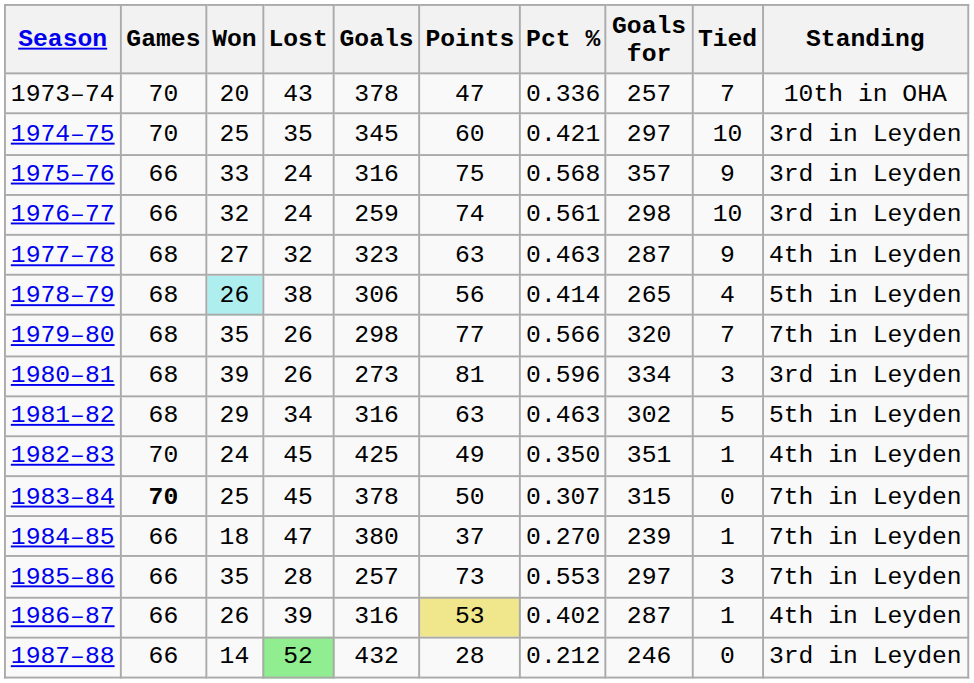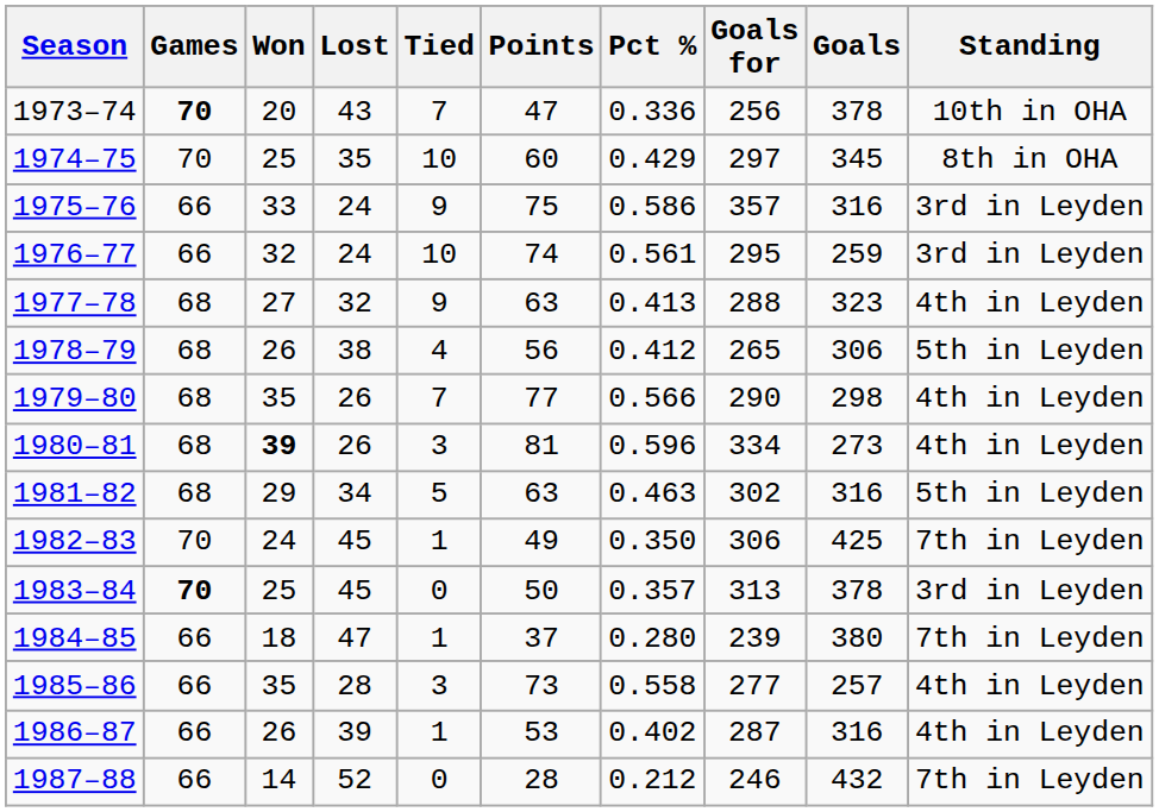columns swapped: Tied <-> Goals
1973–74 | Games: normal -> bold
1973–74 | Goals for: 257 -> 256
1974–75 | Pct %: 0.421 -> 0.429
1974–75 | Standing: 3rd in Leyden -> 8th in OHA
1975–76 | Pct %: 0.568 -> 0.586
1976–77 | Goals for: 298 -> 295
1977–78 | Pct %: 0.463 -> 0.413
1977–78 | Goals for: 287 -> 288
1978–79 | Won: paleturquoise background -> no background
1978–79 | Pct %: 0.414 -> 0.412
1979–80 | Goals for: 320 -> 290
1979–80 | Standing: 7th in Leyden -> 4th in Leyden
1980–81 | Won: normal -> bold
1980–81 | Standing: 3rd in Leyden -> 4th in Leyden
1982–83 | Goals for: 351 -> 306
1982–83 | Standing: 4th in Leyden -> 7th in Leyden
1983–84 | Pct %: 0.307 -> 0.357
1983–84 | Goals for: 315 -> 313
1983–84 | Standing: 7th in Leyden -> 3rd in Leyden
1984–85 | Pct %: 0.270 -> 0.280
1985–86 | Pct %: 0.553 -> 0.558
1985–86 | Goals for: 297 -> 277
1985–86 | Standing: 7th in Leyden -> 4th in Leyden
1986–87 | Points: khaki background -> no background
1987–88 | Lost: lightgreen background -> no background
1987–88 | Standing: 3rd in Leyden -> 7th in Leyden
